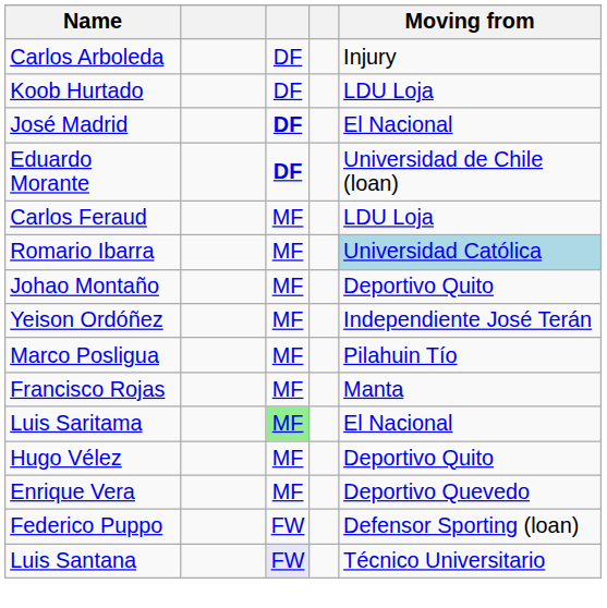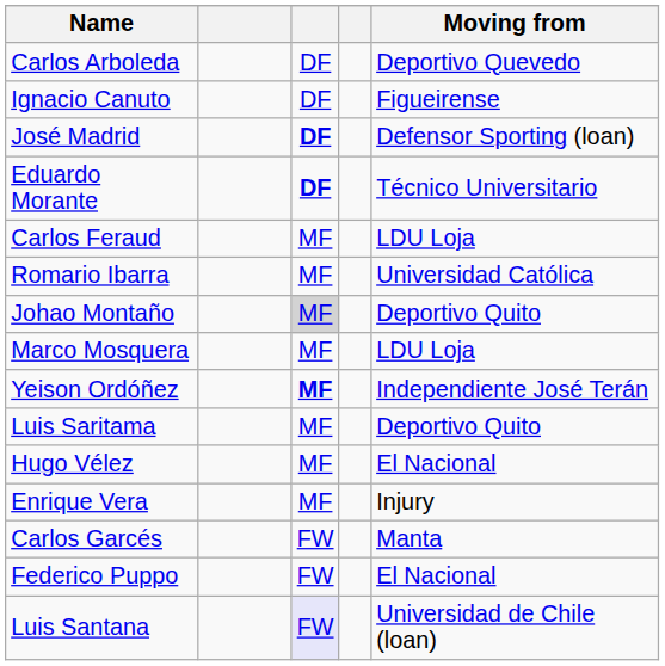Carlos Arboleda | Moving from: Injury -> Deportivo Quevedo
+ row: Ignacio Canuto | DF | Figueirense
- row: Koob Hurtado | DF | LDU Loja
José Madrid | Moving from: El Nacional -> Defensor Sporting (loan)
Eduardo Morante | Moving from: Universidad de Chile (loan) -> Técnico Universitario
Romario Ibarra | Moving from: lightblue background -> no background
Johao Montaño | column 3: no background -> lightgrey background
+ row: Marco Mosquera | MF | LDU Loja
Yeison Ordóñez | column 3: normal -> bold
- row: Marco Posligua | MF | Pilahuin Tío
- row: Francisco Rojas | MF | Manta
Luis Saritama | column 3: lightgreen background -> no background
Luis Saritama | Moving from: El Nacional -> Deportivo Quito
Hugo Vélez | Moving from: Deportivo Quito -> El Nacional
Enrique Vera | Moving from: Deportivo Quevedo -> Injury
+ row: Carlos Garcés | FW | Manta
Federico Puppo | Moving from: Defensor Sporting (loan) -> El Nacional
Luis Santana | Moving from: Técnico Universitario -> Universidad de Chile (loan)
